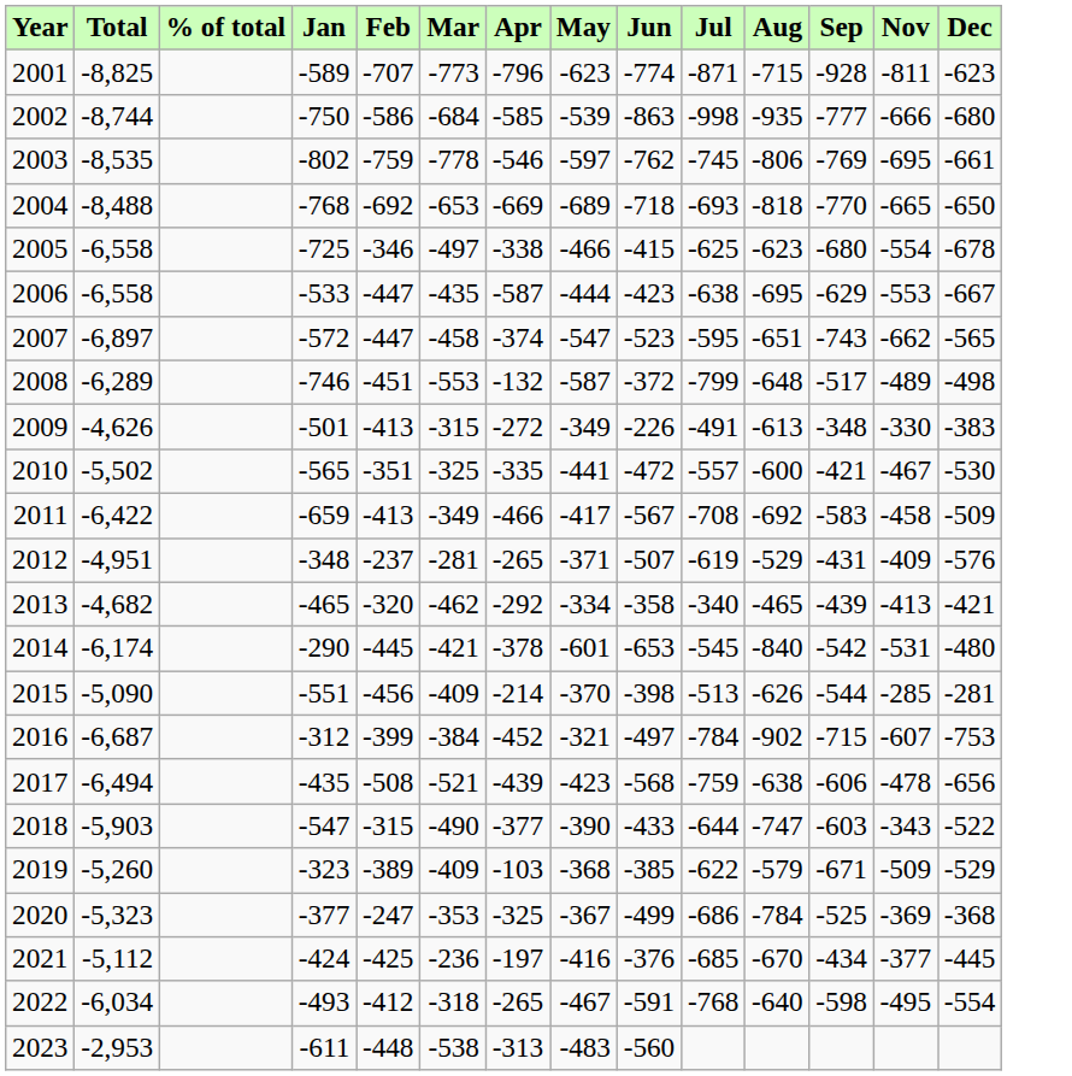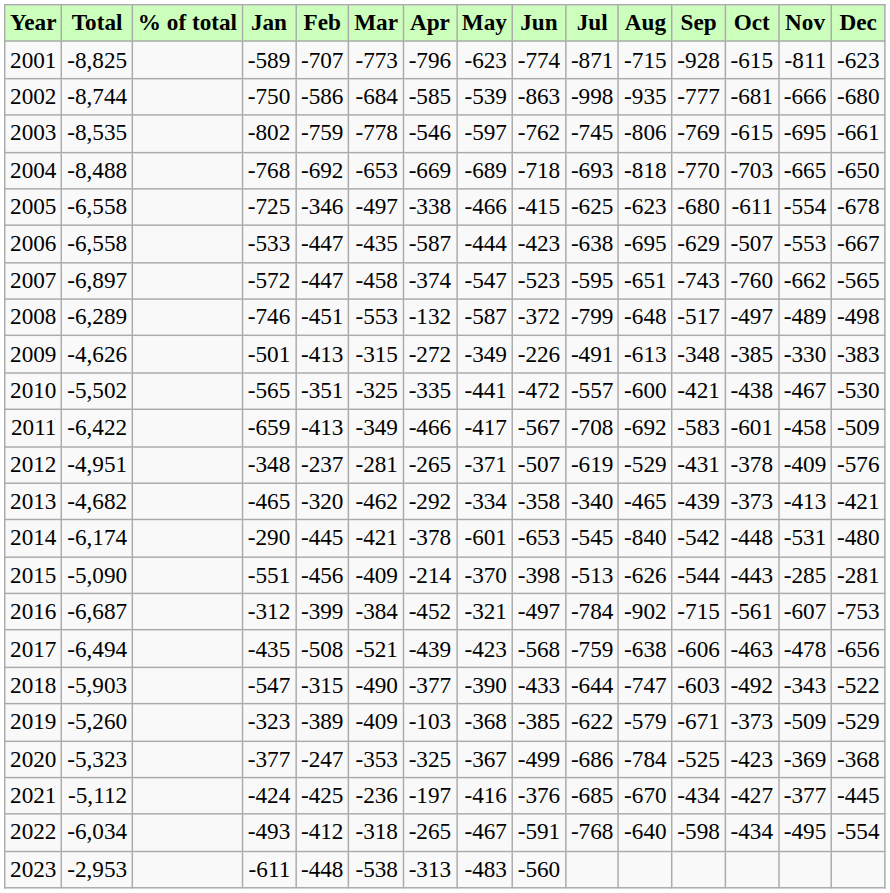+ column: Oct | -615 | -681 | -615 | -703 | -611 | -507 | -760 | -497 | -385 | -438 | -601 | -378 | -373 | -448 | -443 | -561 | -463 | -492 | -373 | -423 | -427 | -434
